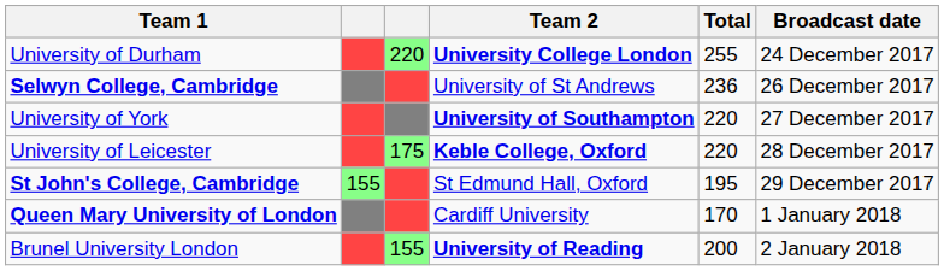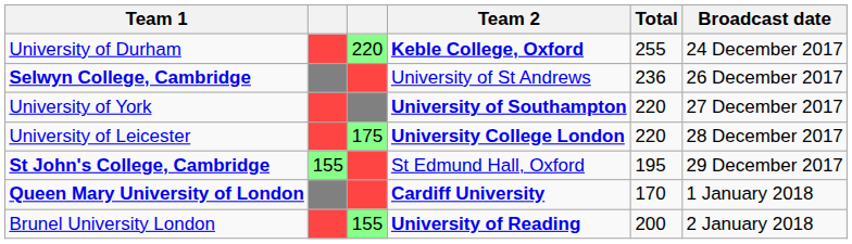University of Durham | Team 2: University College London -> Keble College, Oxford
University of Leicester | Team 2: Keble College, Oxford -> University College London
Queen Mary University of London | Team 2: normal -> bold
